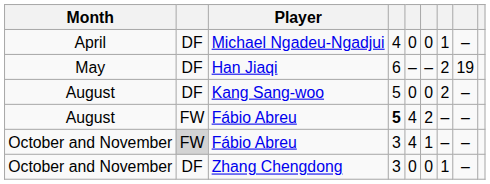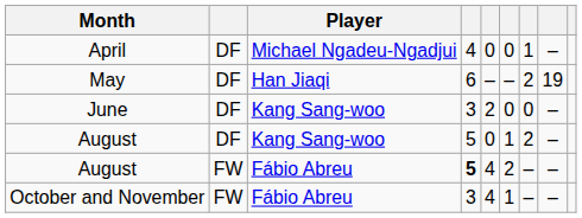+ row: June | DF | Kang Sang-woo | 3 | 2 | 0 | 0 | –
August / Kang Sang-woo | column 6: 0 -> 1
October and November / Fábio Abreu | column 2: lightgrey background -> no background
- row: October and November | DF | Zhang Chengdong | 3 | 0 | 0 | 1 | –
